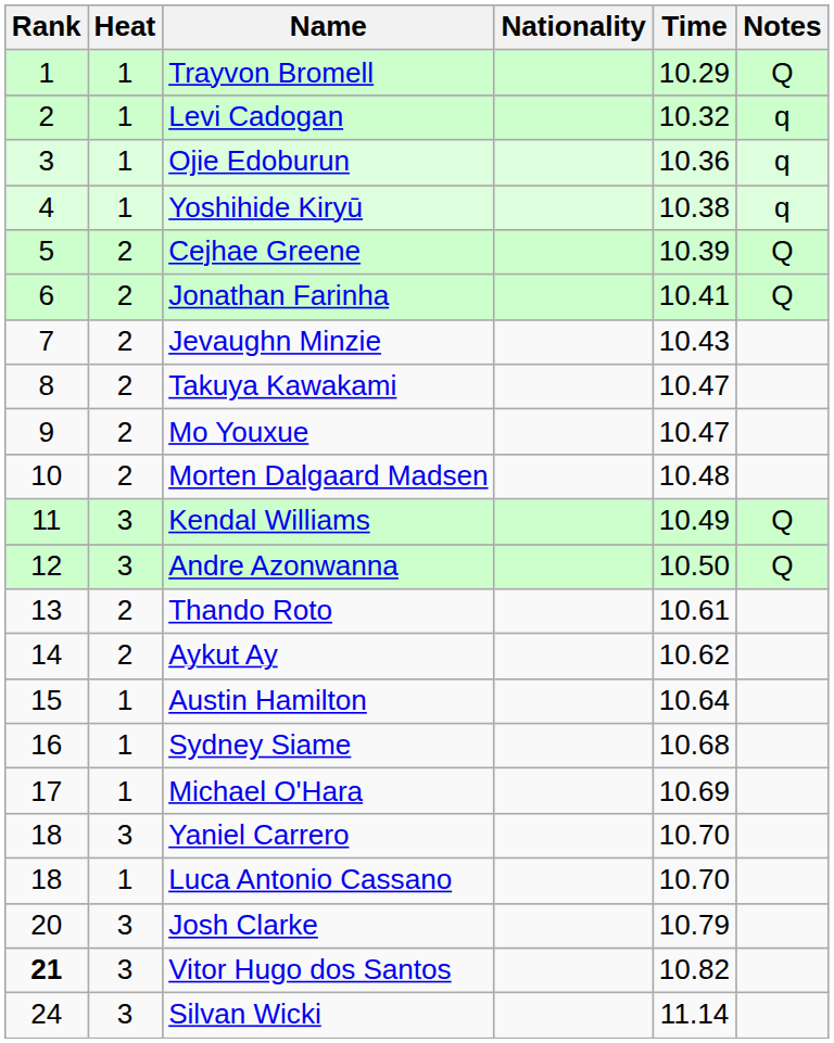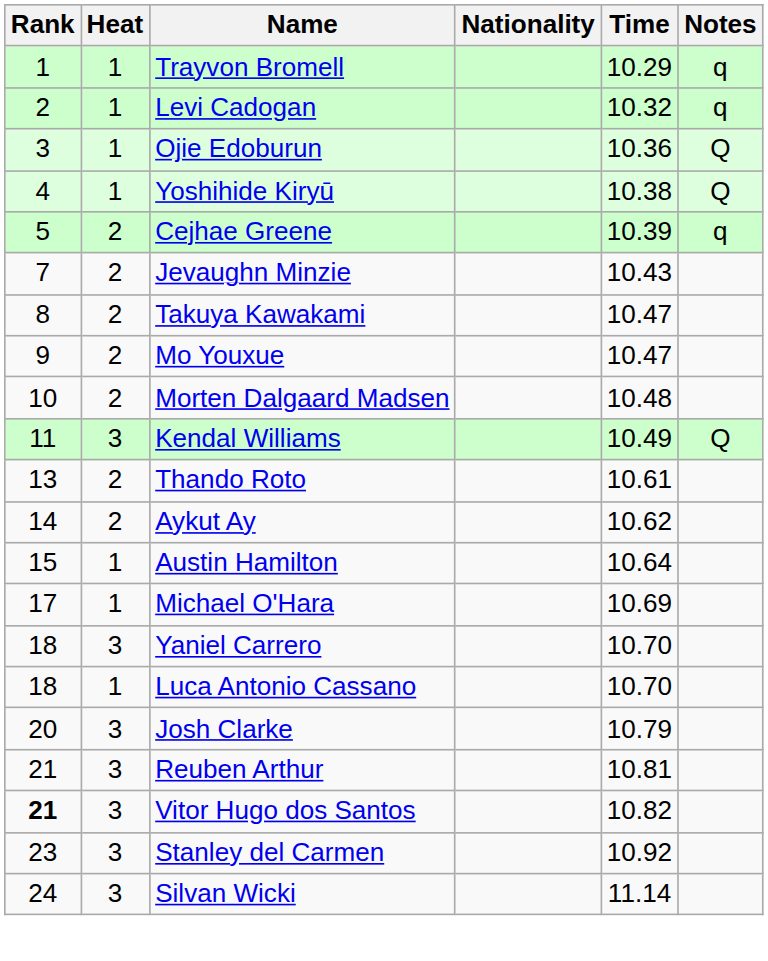Trayvon Bromell | Notes: Q -> q
Ojie Edoburun | Notes: q -> Q
Yoshihide Kiryū | Notes: q -> Q
Cejhae Greene | Notes: Q -> q
- row: 6 | 2 | Jonathan Farinha | 10.41 | Q
- row: 12 | 3 | Andre Azonwanna | 10.50 | Q
- row: 16 | 1 | Sydney Siame | 10.68
+ row: 21 | 3 | Reuben Arthur | 10.81
+ row: 23 | 3 | Stanley del Carmen | 10.92
